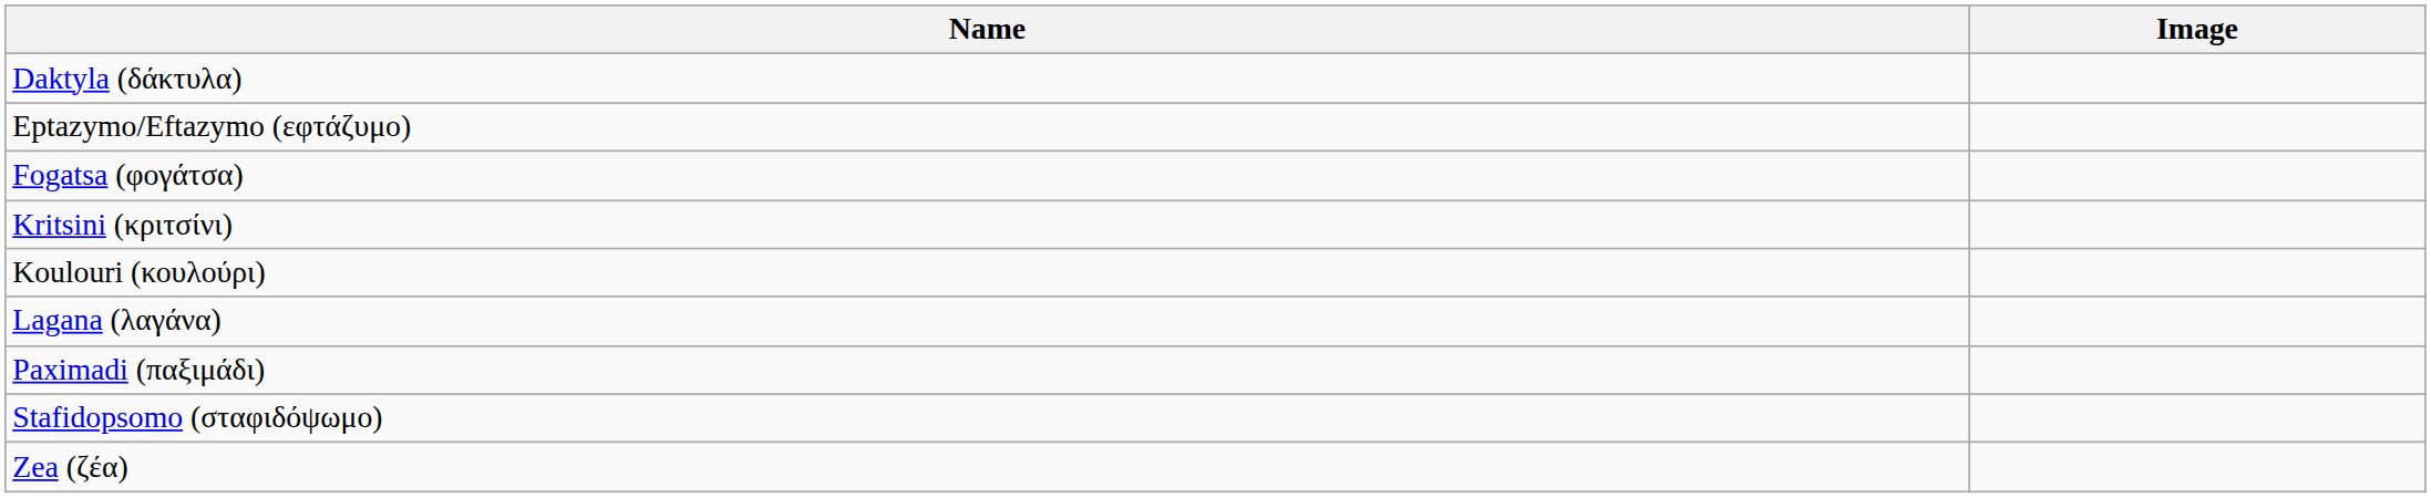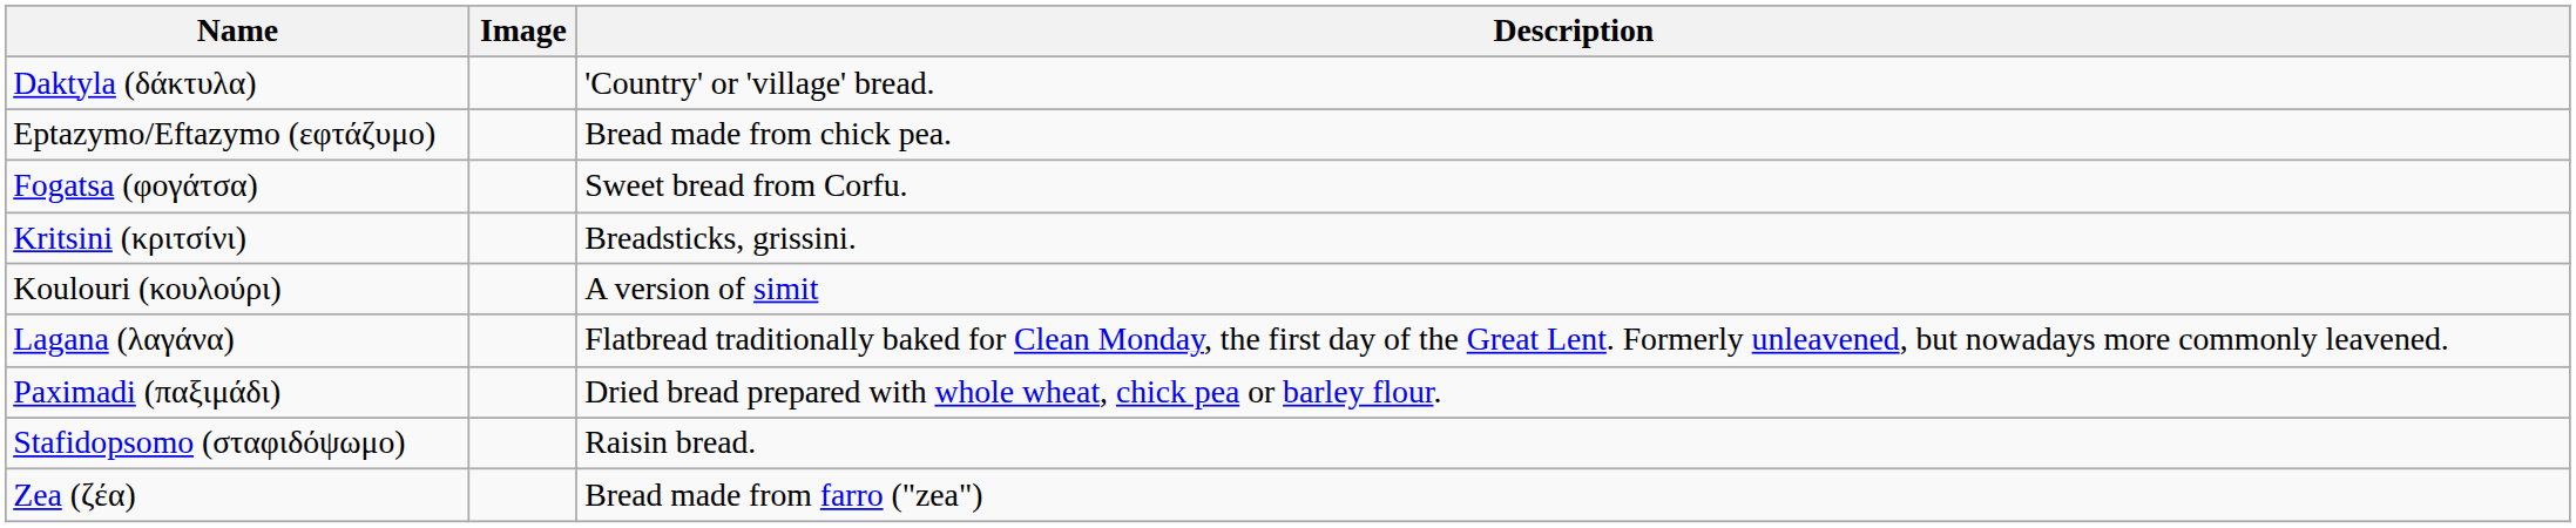+ column: Description | 'Country' or 'village' bread. | Bread made from chick pea. | Sweet bread from Corfu. | Breadsticks, grissini. | A version of simit | Flatbread traditionally baked for Clean Monday, the first day of the Great Lent. Formerly unleavened, but nowadays more commonly leavened. | Dried bread prepared with whole wheat, chick pea or barley flour. | Raisin bread. | Bread made from farro ("zea")
